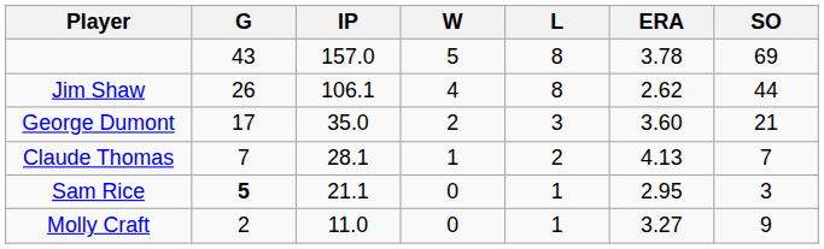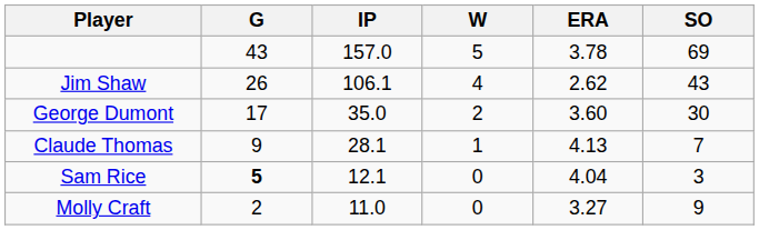- column: L | 8 | 8 | 3 | 2 | 1 | 1
Jim Shaw | SO: 44 -> 43
George Dumont | SO: 21 -> 30
Claude Thomas | G: 7 -> 9
Sam Rice | IP: 21.1 -> 12.1
Sam Rice | ERA: 2.95 -> 4.04
